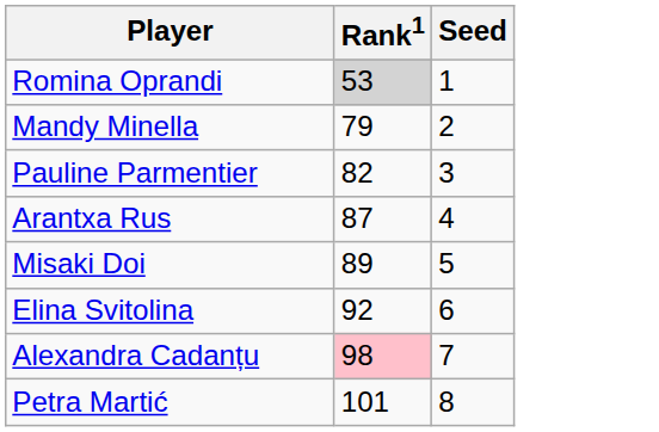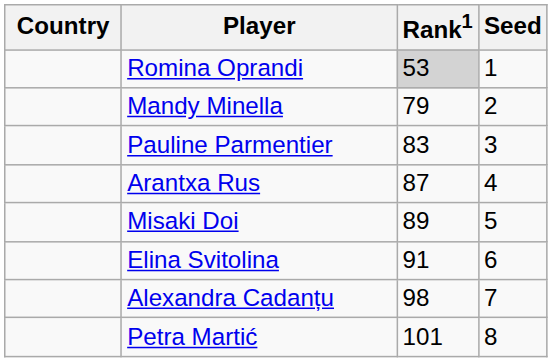+ column: Country
Pauline Parmentier | Rank1: 82 -> 83
Elina Svitolina | Rank1: 92 -> 91
Alexandra Cadanțu | Rank1: pink background -> no background
